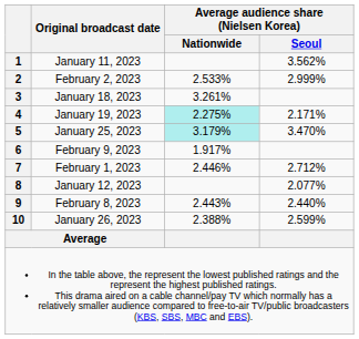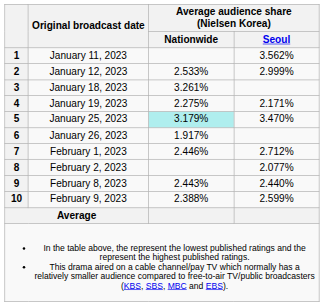2 | Original broadcast date: February 2, 2023 -> January 12, 2023
4 | Average audience share (Nielsen Korea) / Nationwide: paleturquoise background -> no background
6 | Original broadcast date: February 9, 2023 -> January 26, 2023
8 | Original broadcast date: January 12, 2023 -> February 2, 2023
10 | Original broadcast date: January 26, 2023 -> February 9, 2023
